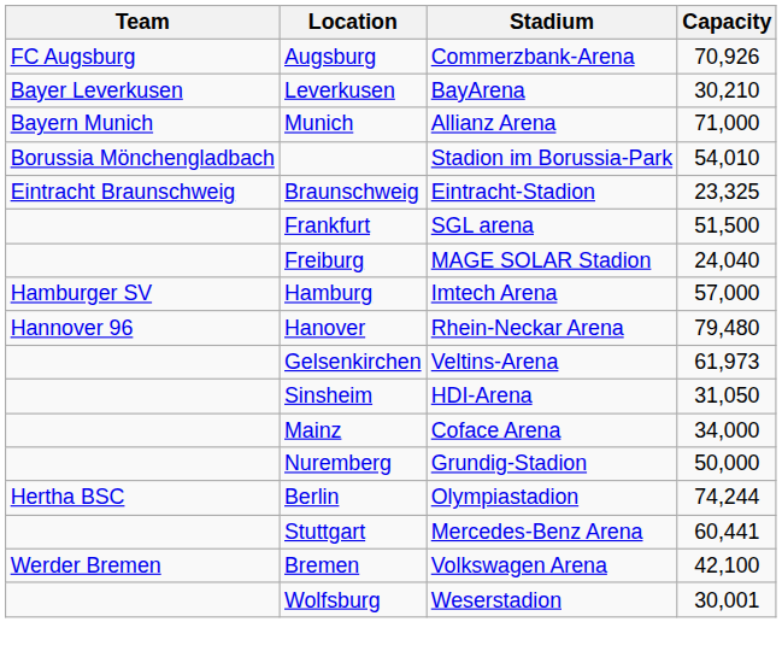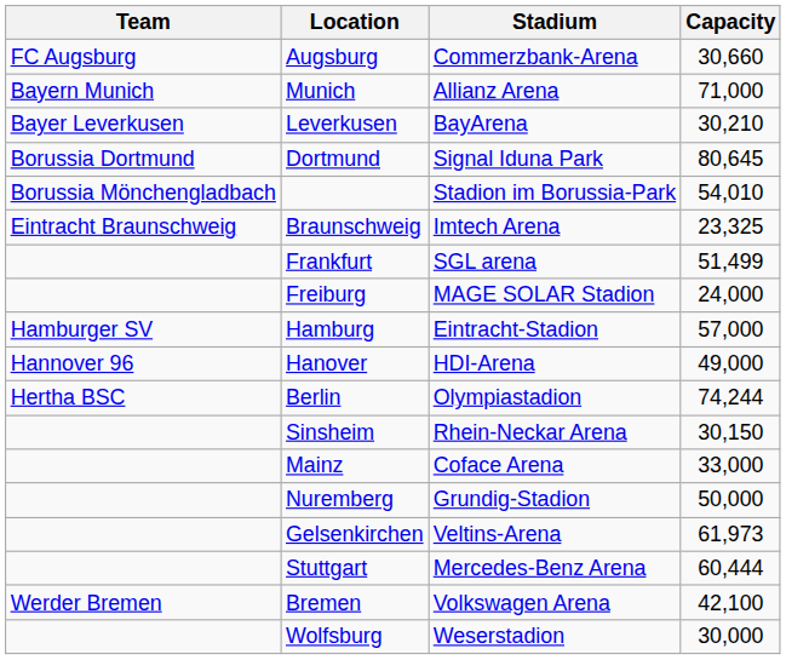Augsburg | Capacity: 70,926 -> 30,660
rows swapped: Leverkusen <-> Munich
+ row: Borussia Dortmund | Dortmund | Signal Iduna Park | 80,645
Braunschweig | Stadium: Eintracht-Stadion -> Imtech Arena
Frankfurt | Capacity: 51,500 -> 51,499
Freiburg | Capacity: 24,040 -> 24,000
Hamburg | Stadium: Imtech Arena -> Eintracht-Stadion
Hanover | Stadium: Rhein-Neckar Arena -> HDI-Arena
Hanover | Capacity: 79,480 -> 49,000
rows swapped: Berlin <-> Gelsenkirchen
Sinsheim | Stadium: HDI-Arena -> Rhein-Neckar Arena
Sinsheim | Capacity: 31,050 -> 30,150
Mainz | Capacity: 34,000 -> 33,000
Stuttgart | Capacity: 60,441 -> 60,444
Wolfsburg | Capacity: 30,001 -> 30,000
